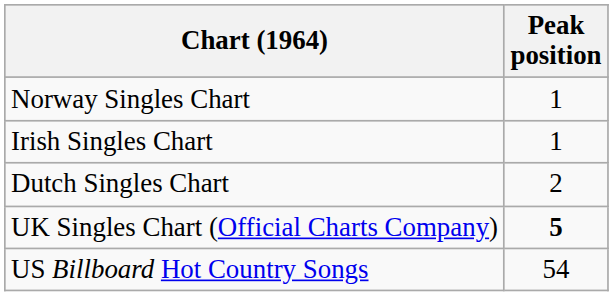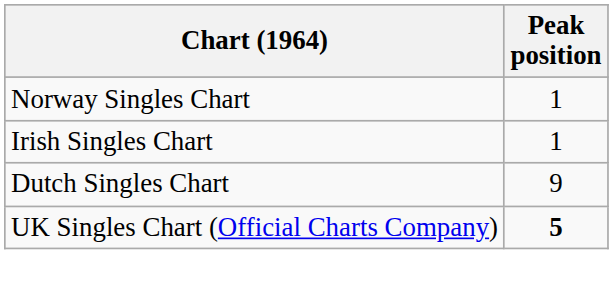Dutch Singles Chart | Peak position: 2 -> 9
- row: US Billboard Hot Country Songs | 54
